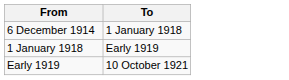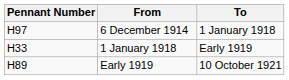+ column: Pennant Number | H97 | H33 | H89
